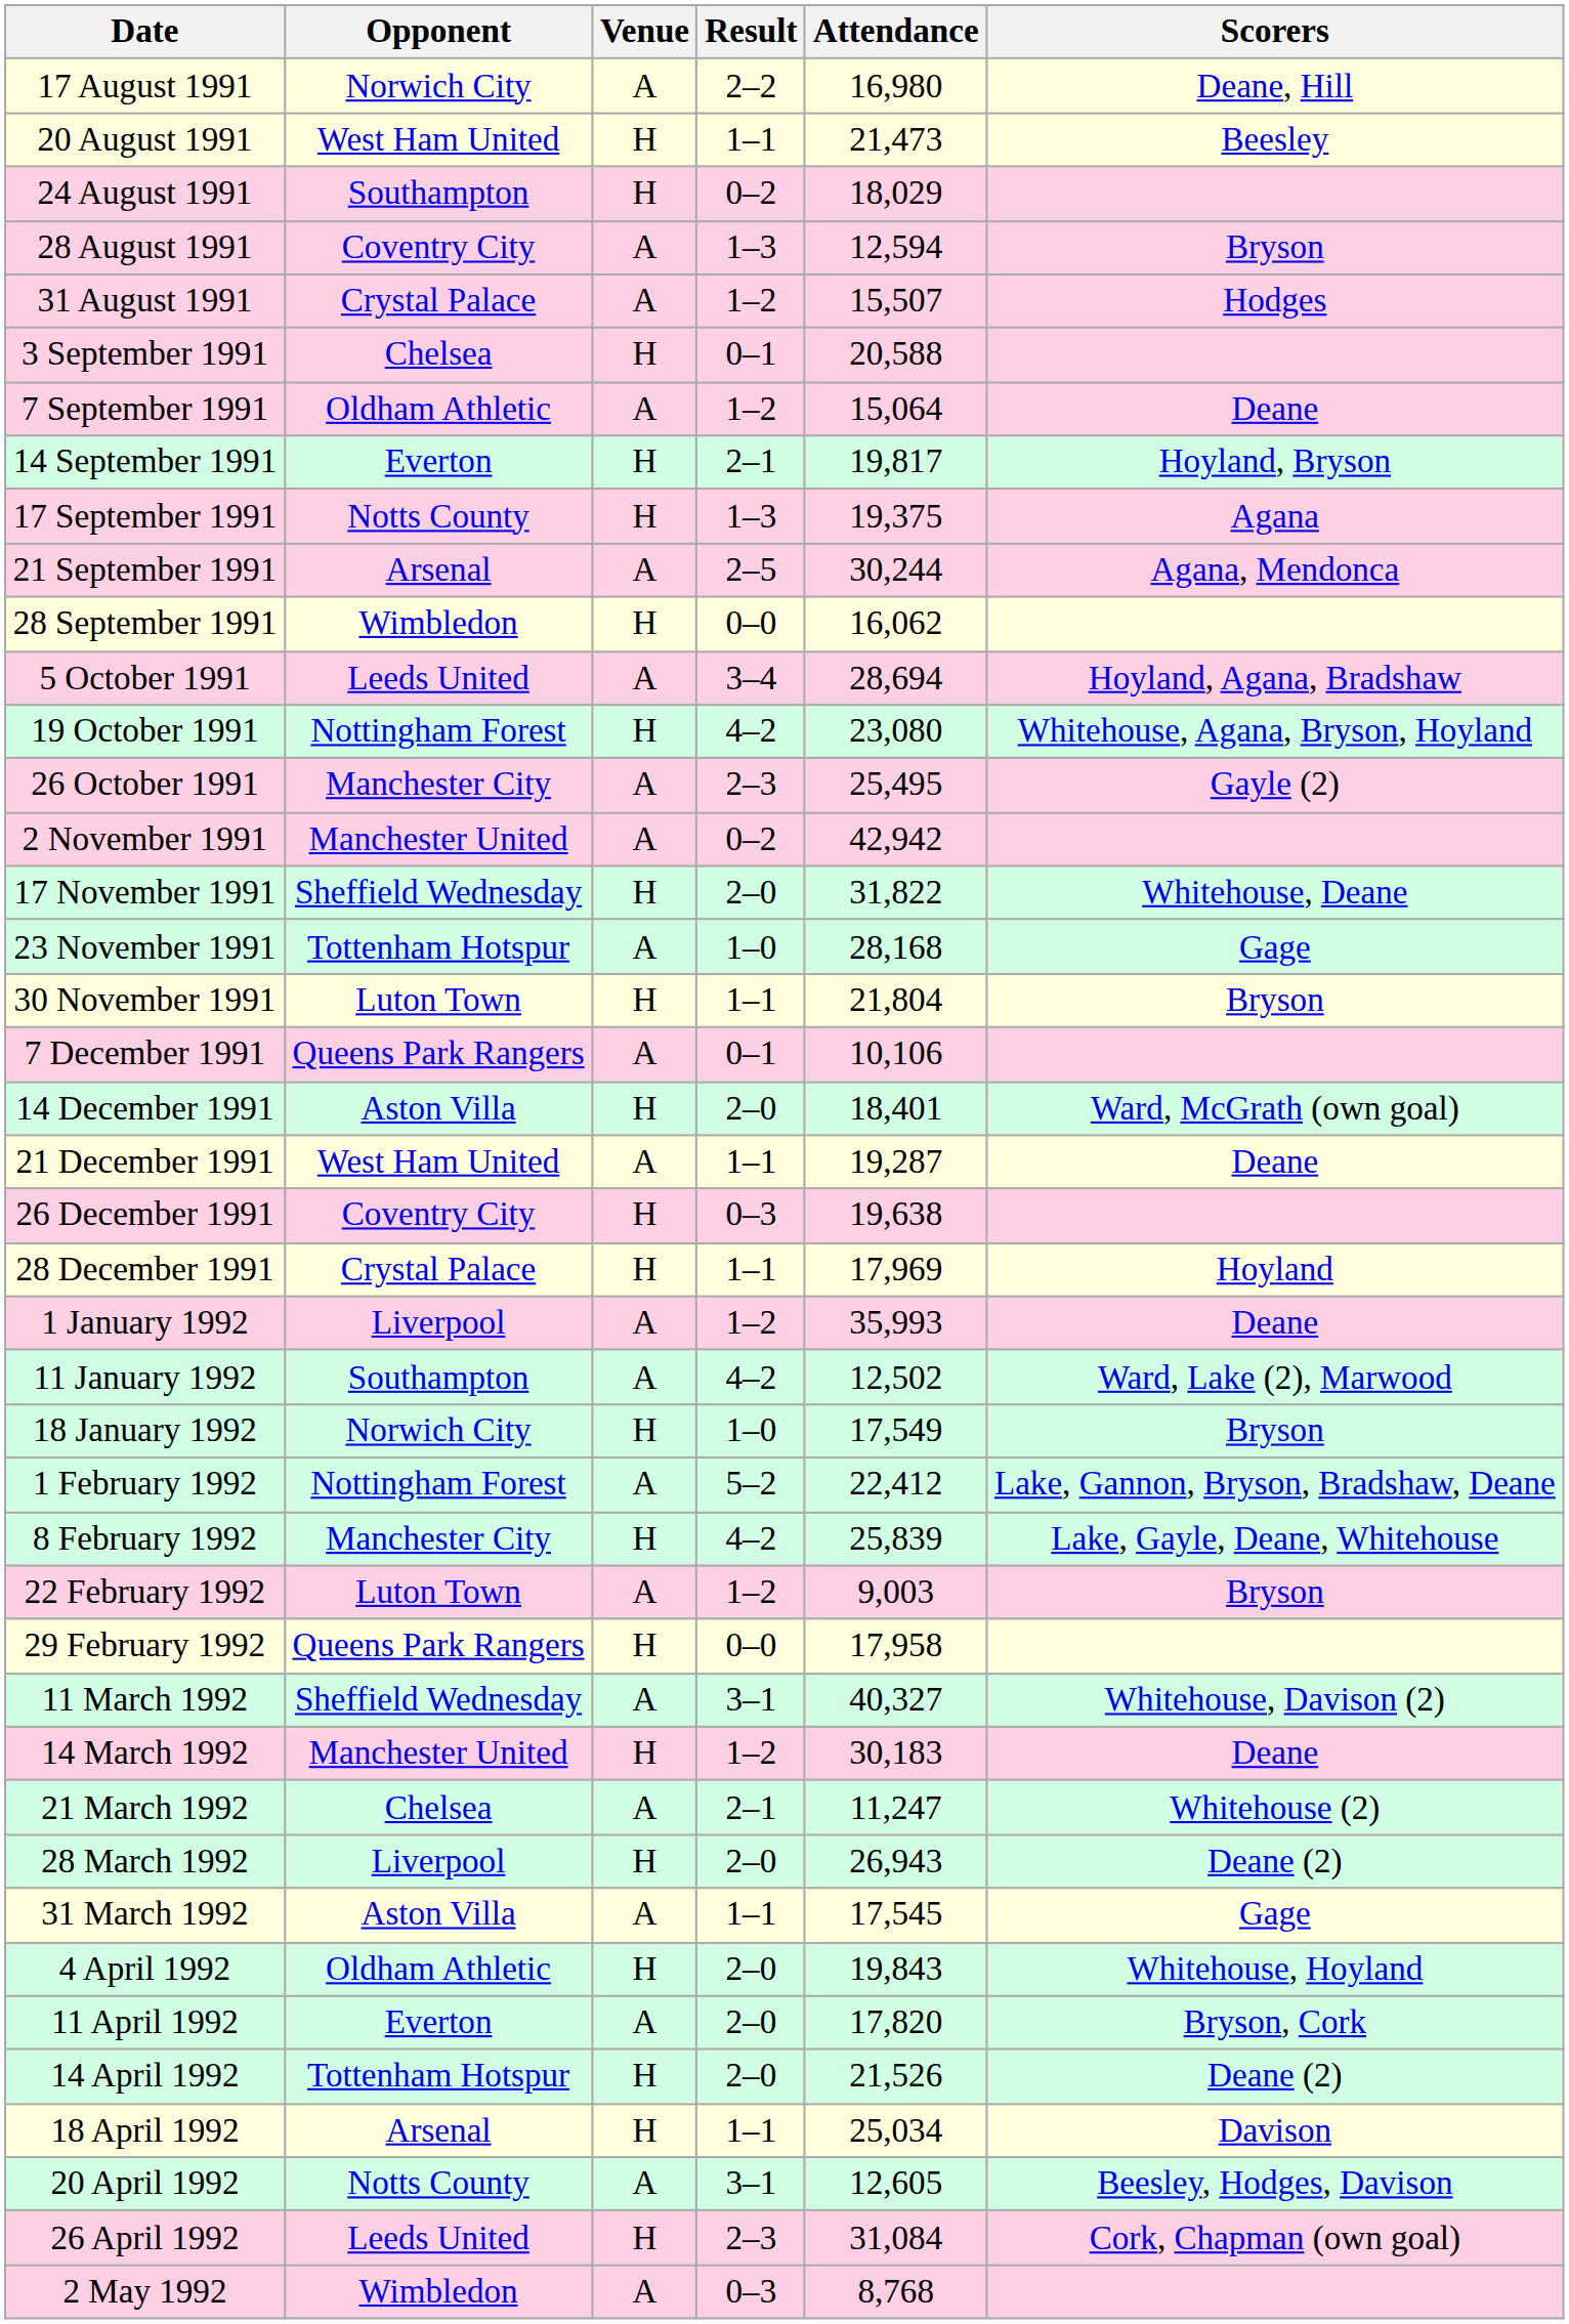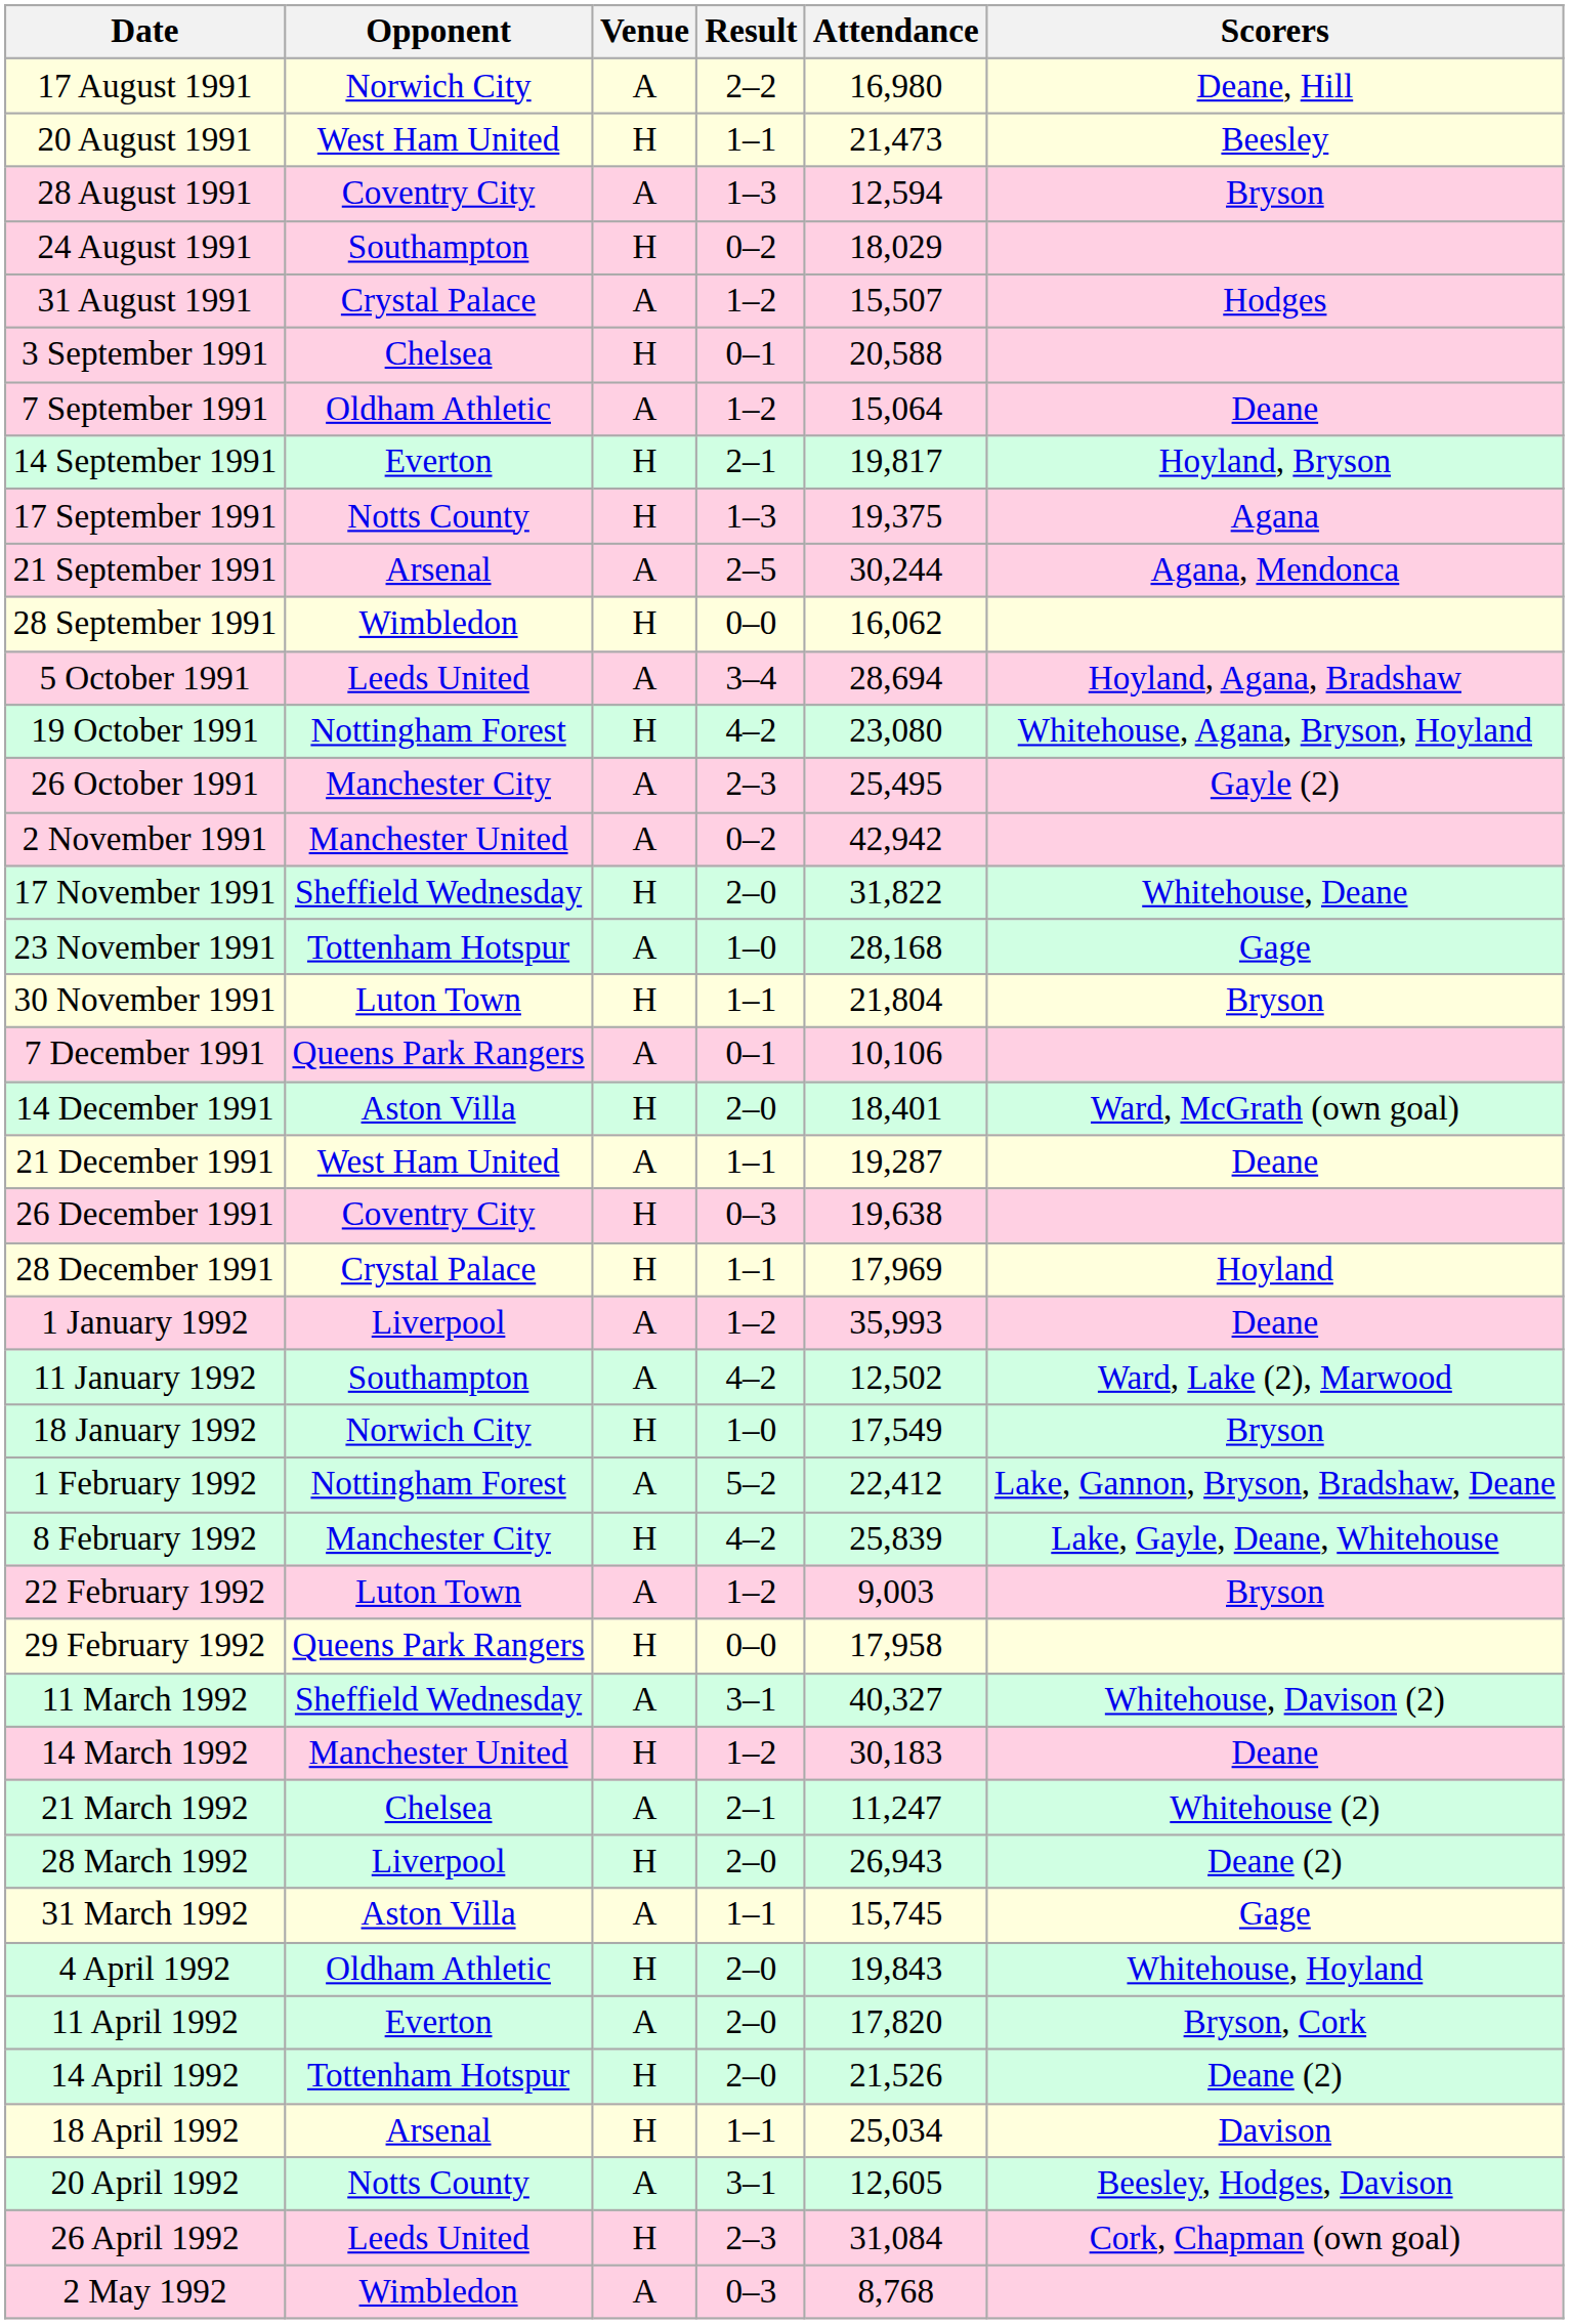rows swapped: 24 August 1991 <-> 28 August 1991
31 March 1992 | Attendance: 17,545 -> 15,745
